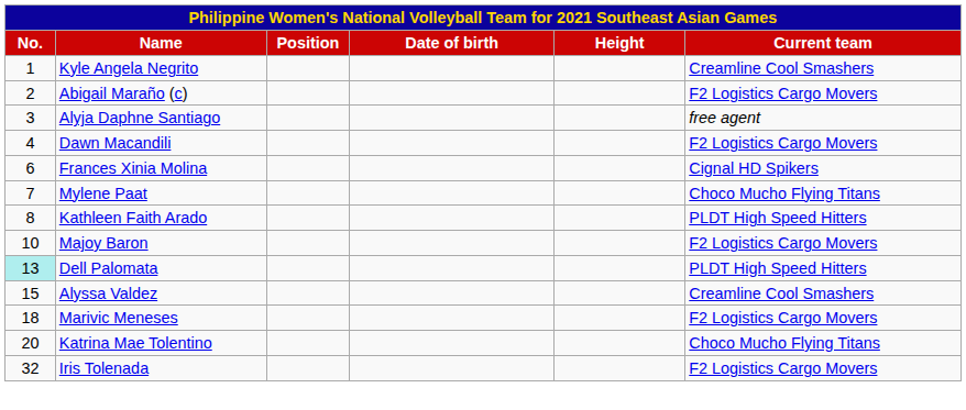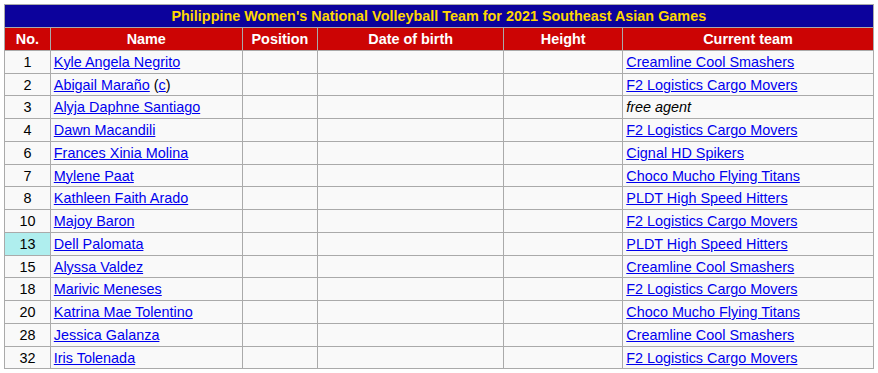+ row: 28 | Jessica Galanza | Creamline Cool Smashers
